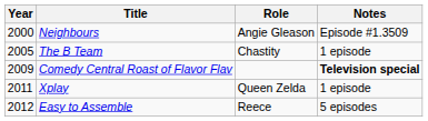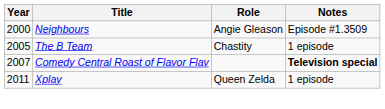Comedy Central Roast of Flavor Flav | Year: 2009 -> 2007
- row: 2012 | Easy to Assemble | Reece | 5 episodes
